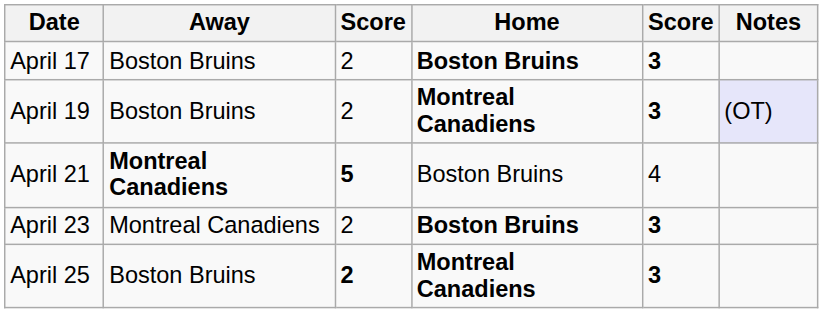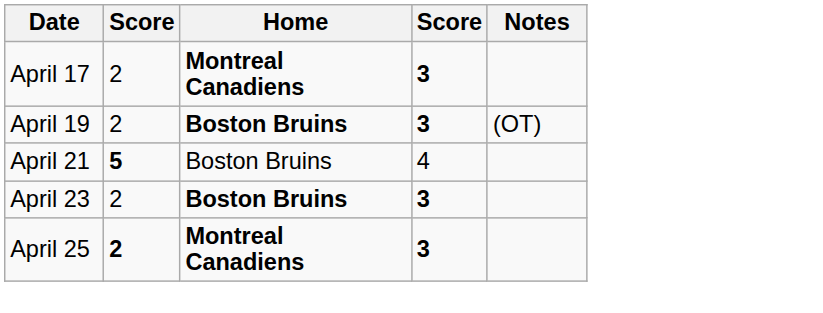- column: Away | Boston Bruins | Boston Bruins | Montreal Canadiens | Montreal Canadiens | Boston Bruins
April 17 | Home: Boston Bruins -> Montreal Canadiens
April 19 | Home: Montreal Canadiens -> Boston Bruins
April 19 | Notes: lavender background -> no background
